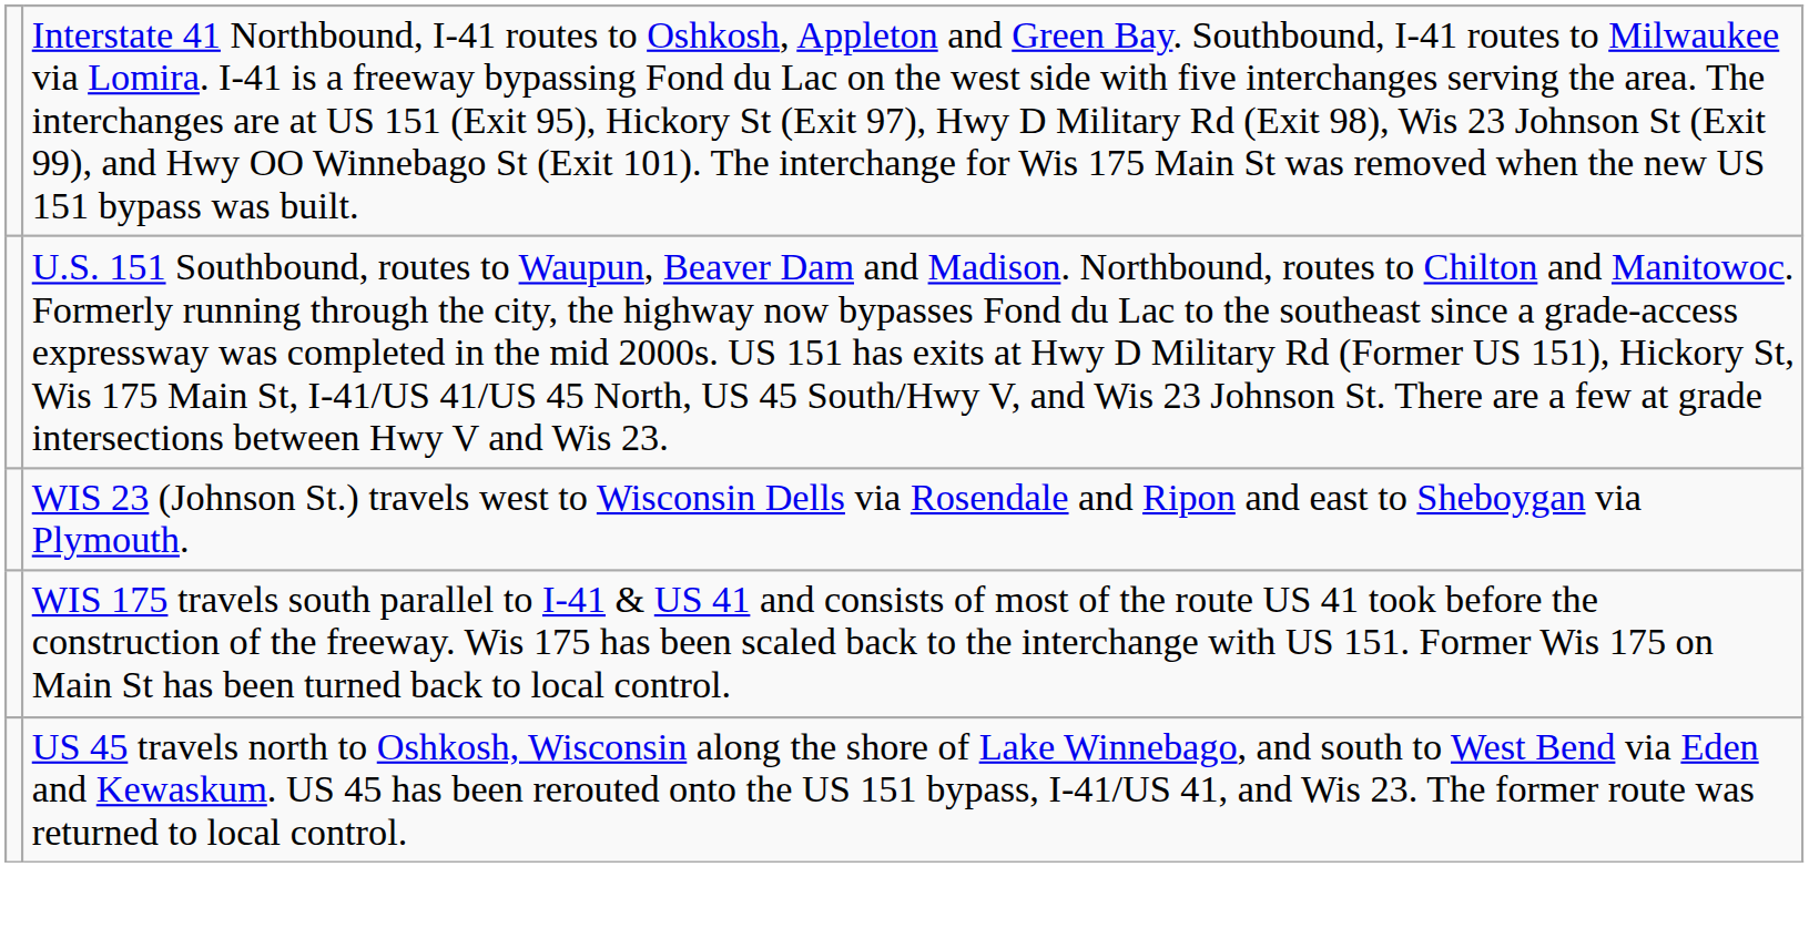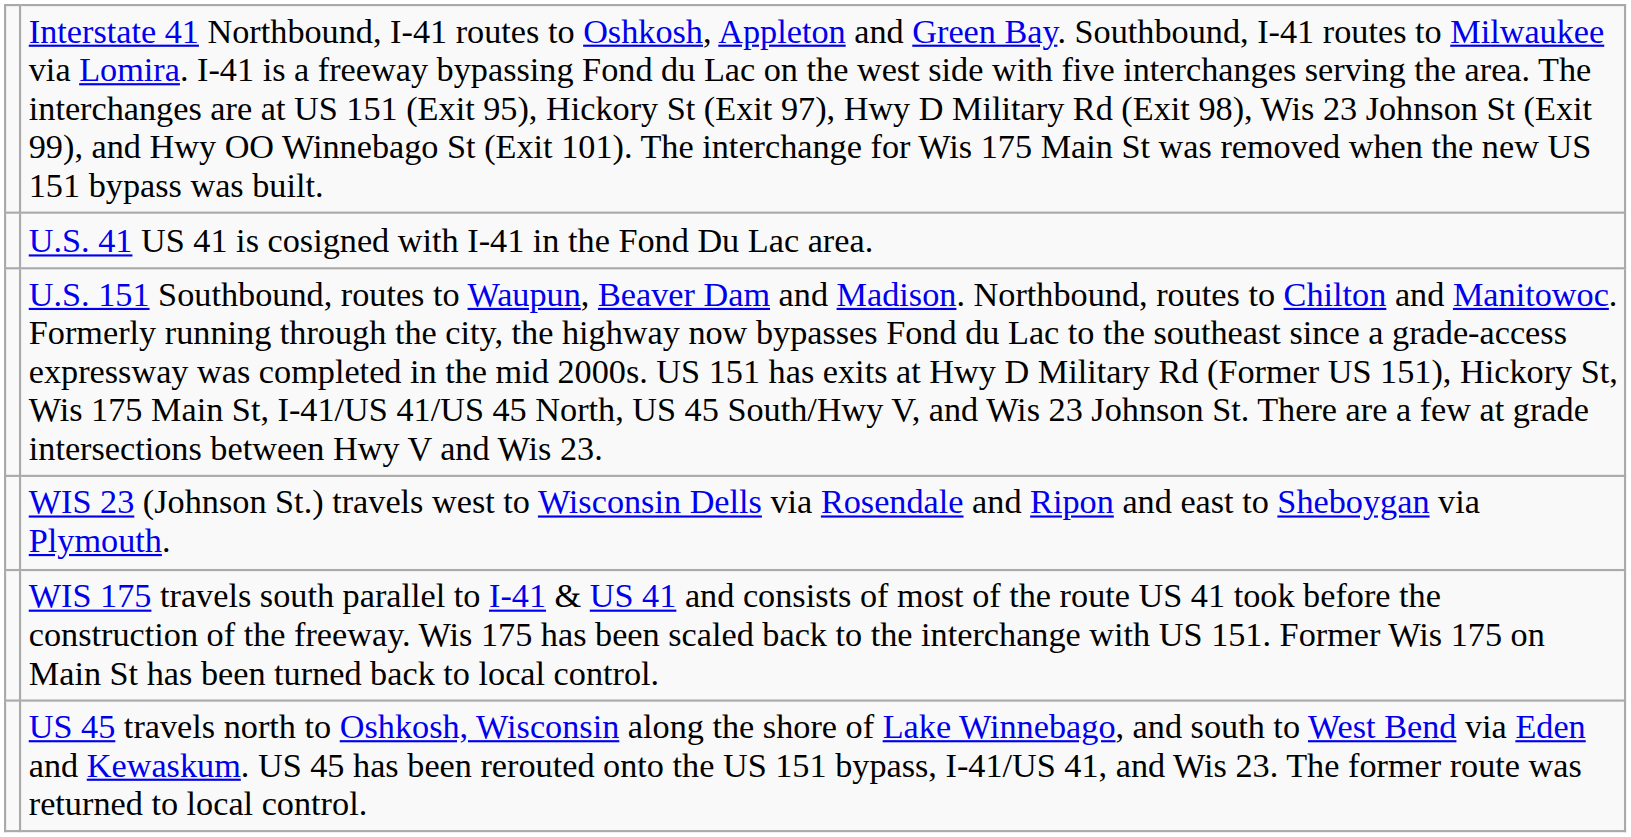+ row: U.S. 41 US 41 is cosigned with I-41 in the Fond Du Lac area.
